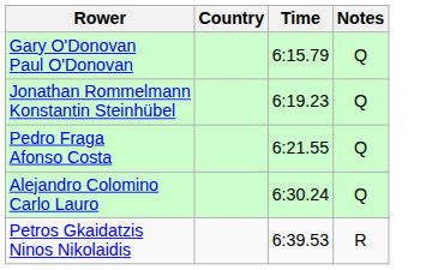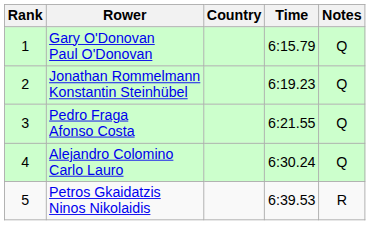+ column: Rank | 1 | 2 | 3 | 4 | 5
